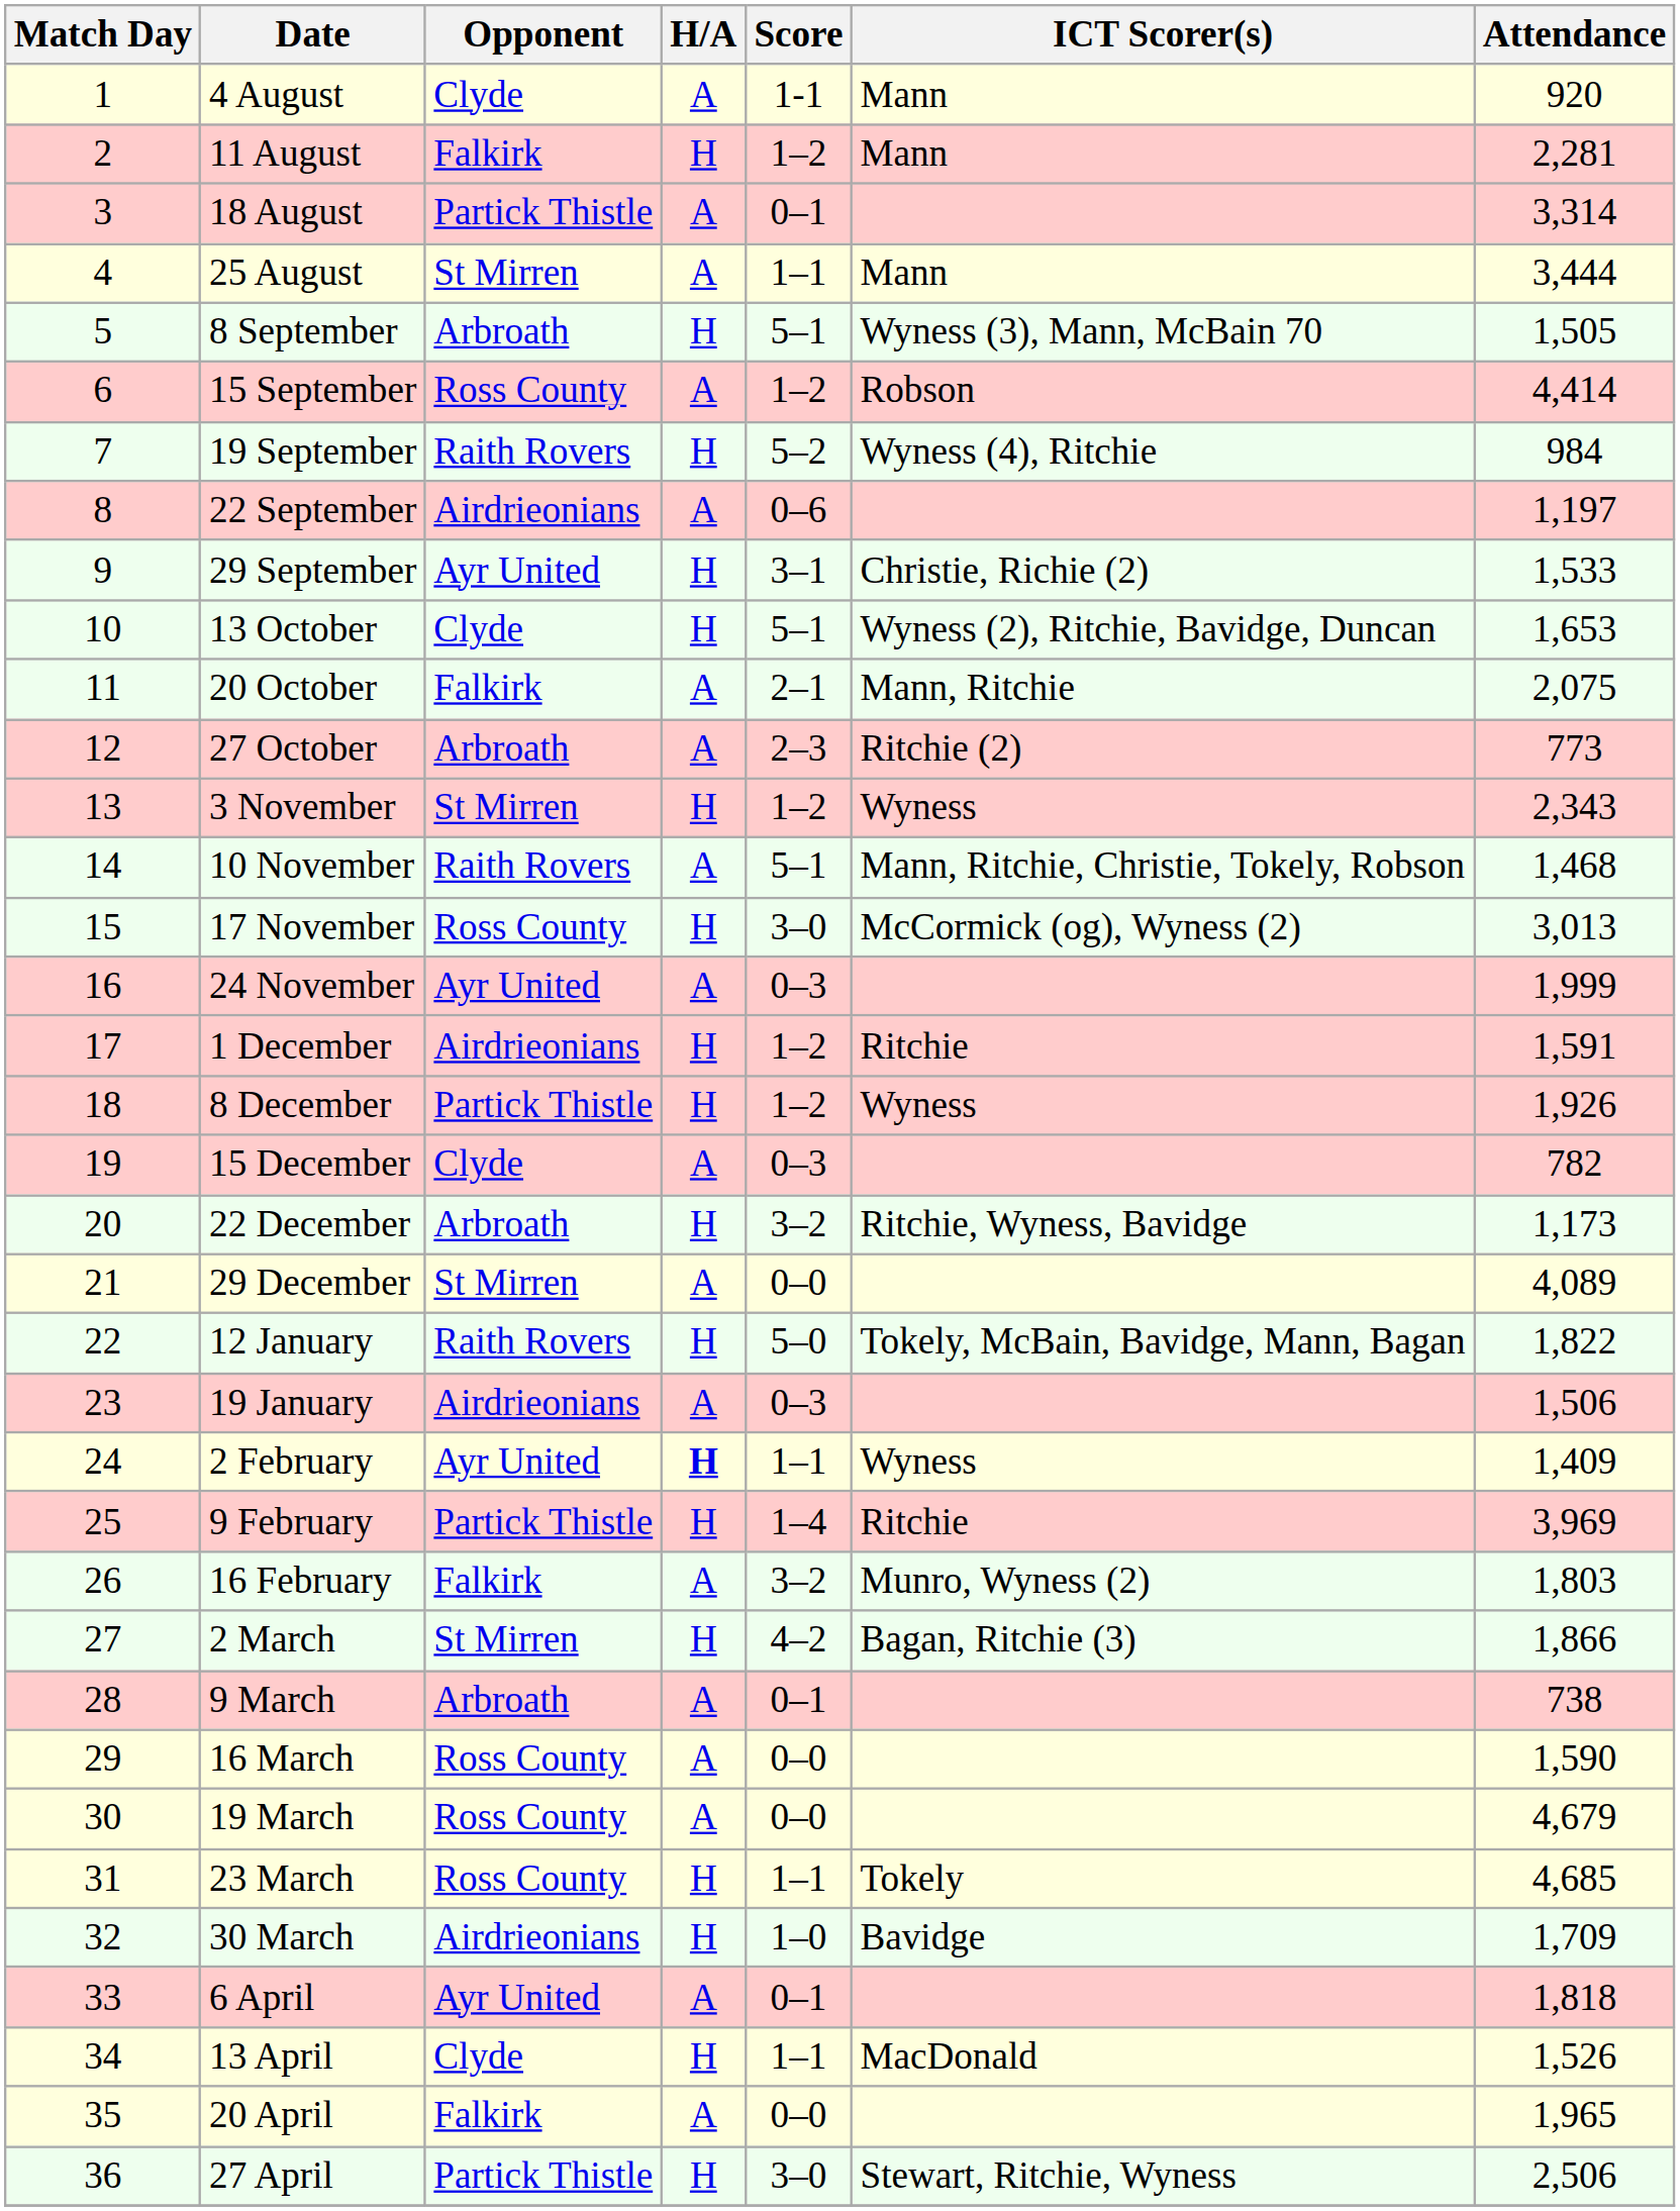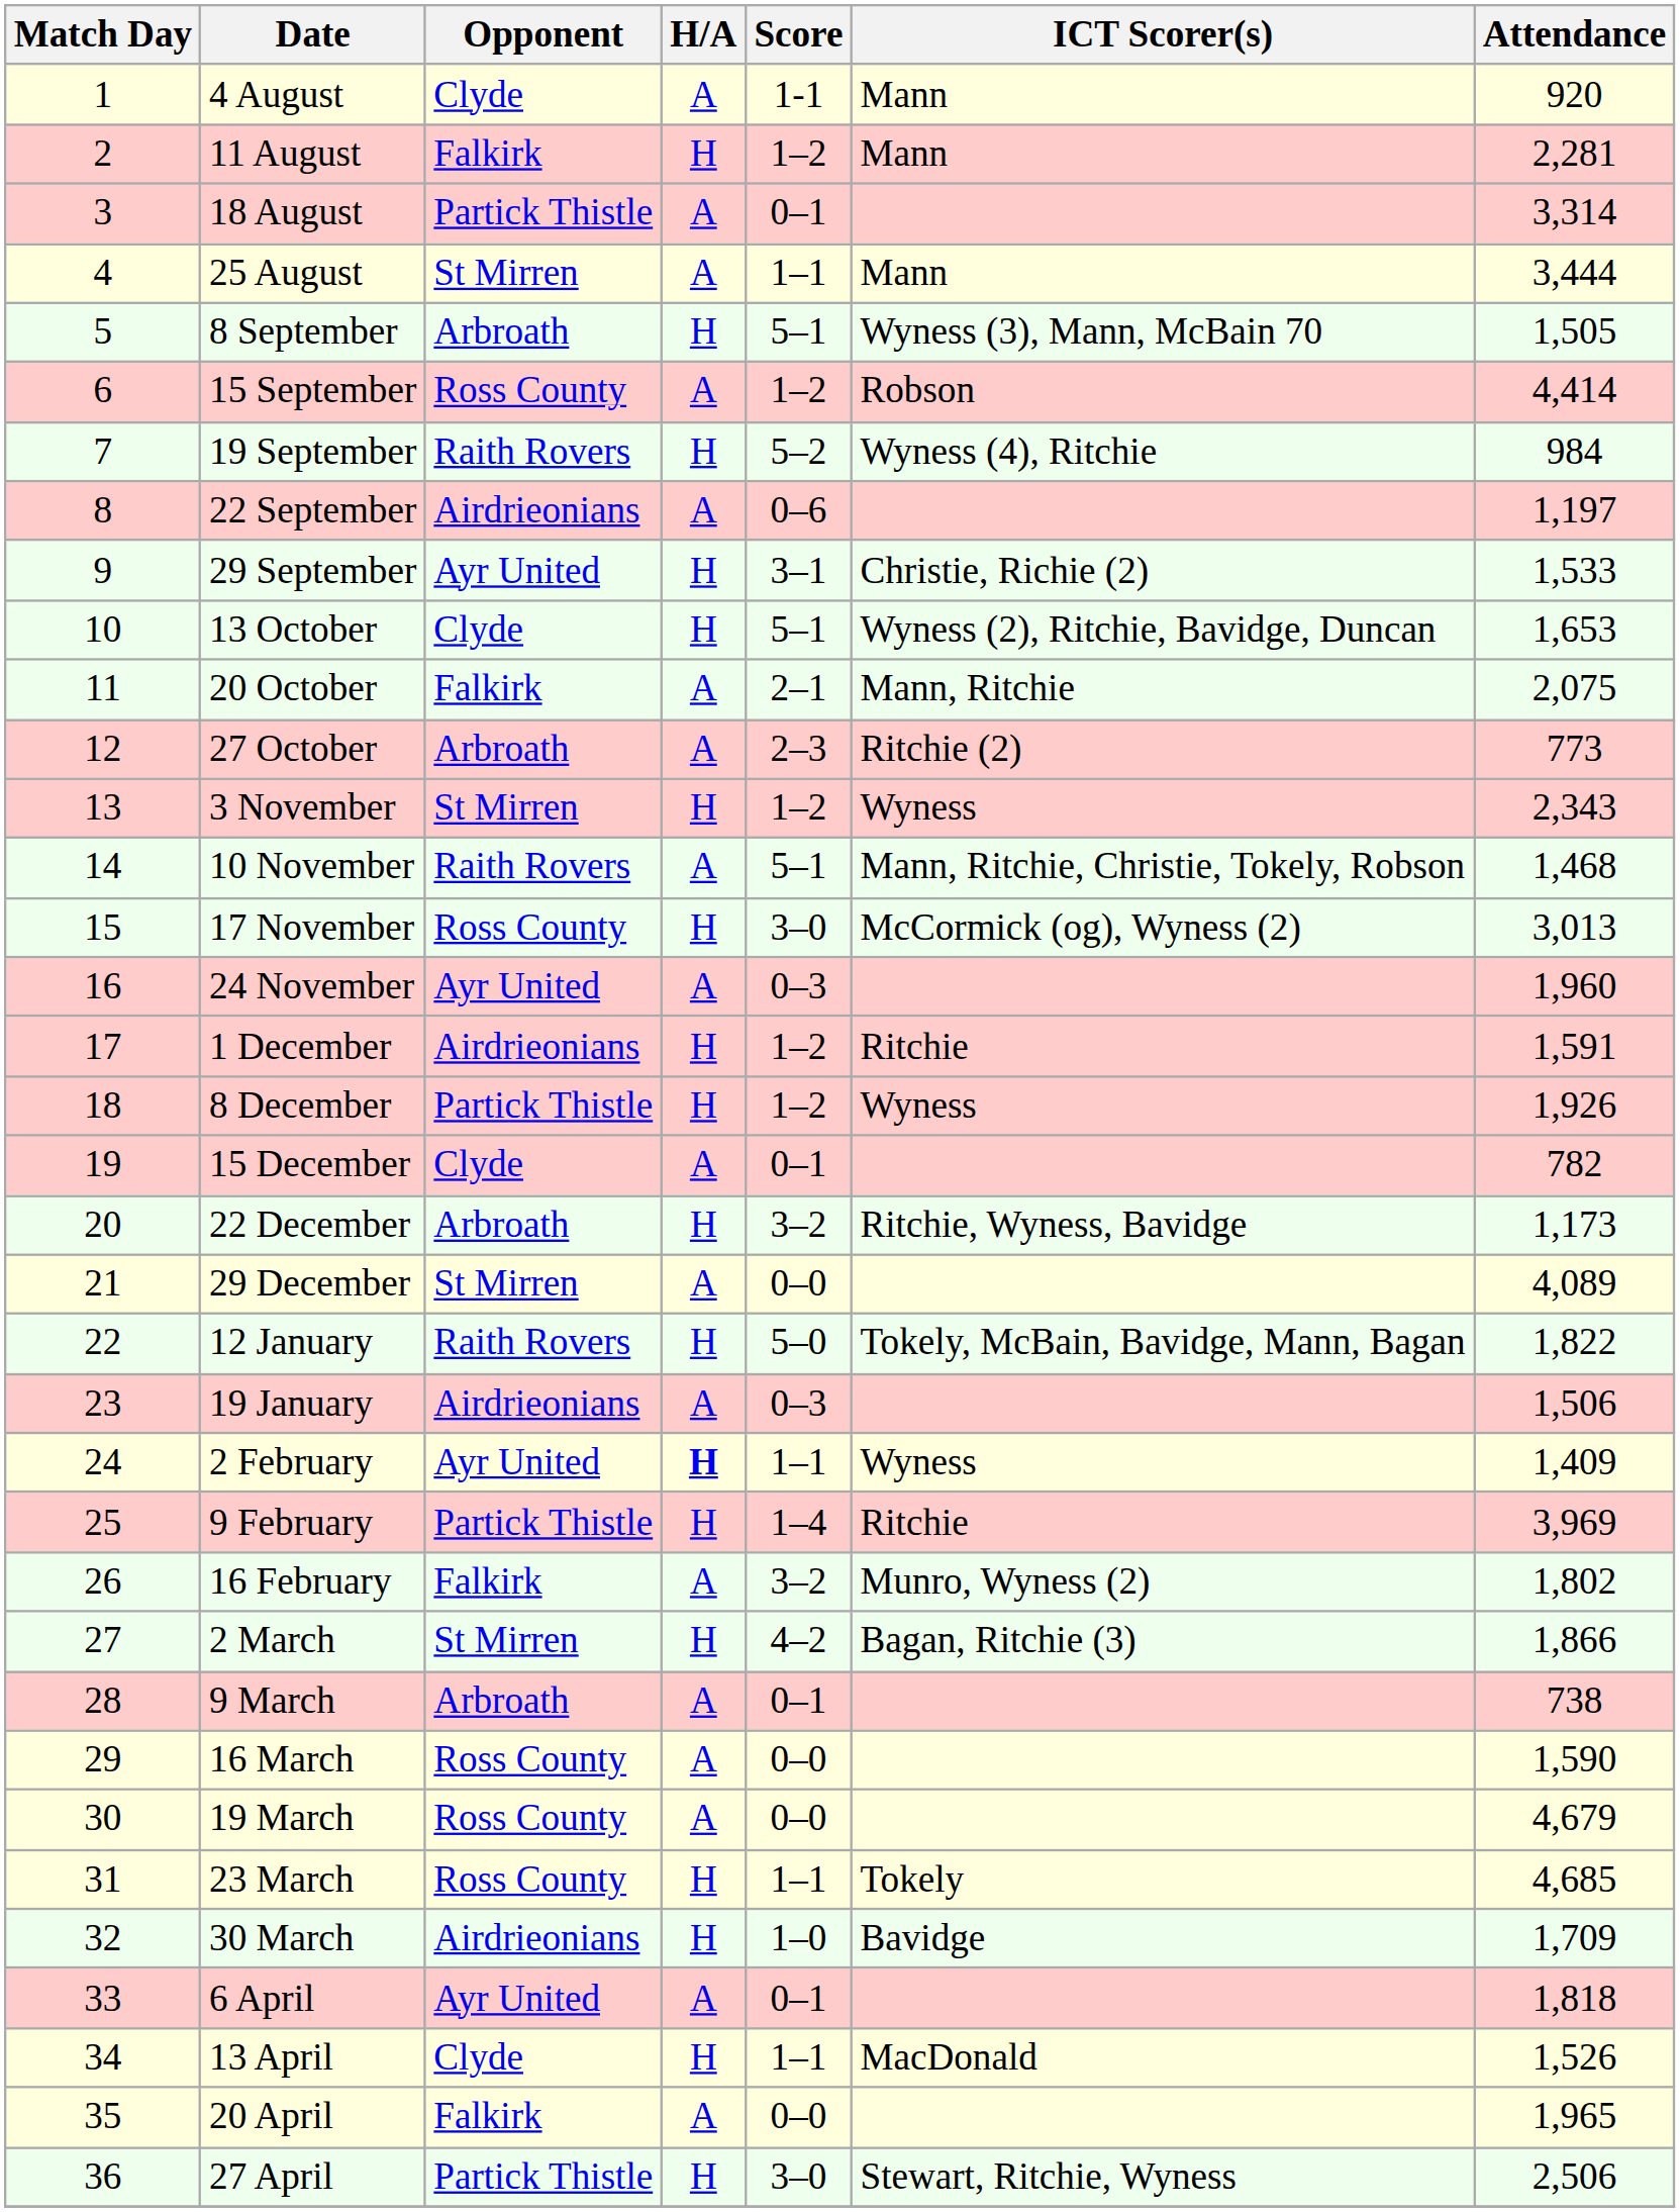24 November | Attendance: 1,999 -> 1,960
15 December | Score: 0–3 -> 0–1
16 February | Attendance: 1,803 -> 1,802
